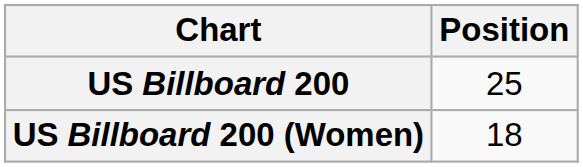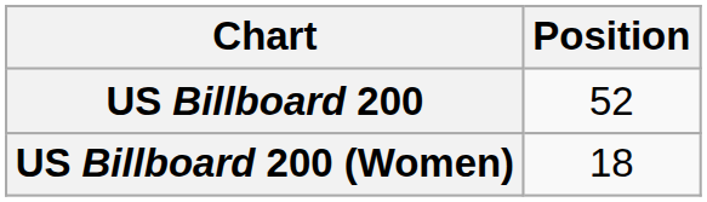US Billboard 200 | Position: 25 -> 52
